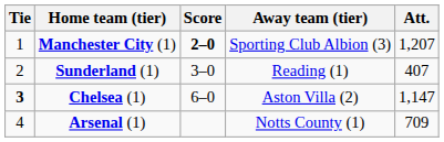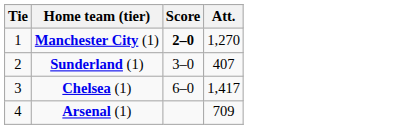- column: Away team (tier) | Sporting Club Albion (3) | Reading (1) | Aston Villa (2) | Notts County (1)
Manchester City (1) | Att.: 1,207 -> 1,270
Chelsea (1) | Tie: bold -> normal
Chelsea (1) | Att.: 1,147 -> 1,417
